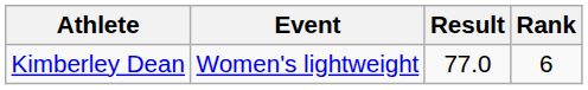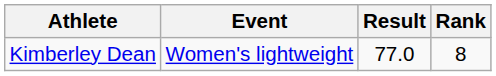Kimberley Dean | Rank: 6 -> 8
